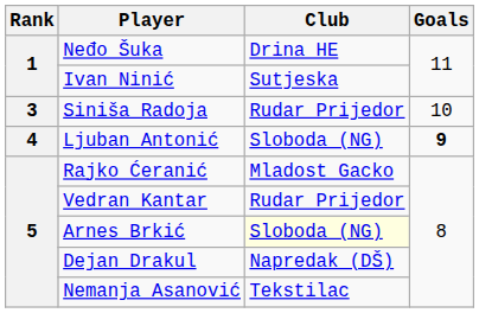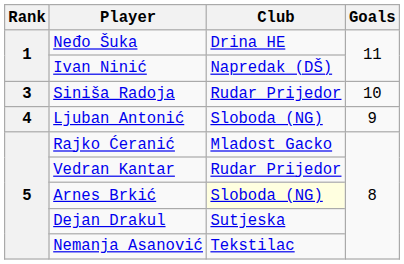Ivan Ninić | Club: Sutjeska -> Napredak (DŠ)
Ljuban Antonić | Goals: bold -> normal
Dejan Drakul | Club: Napredak (DŠ) -> Sutjeska
